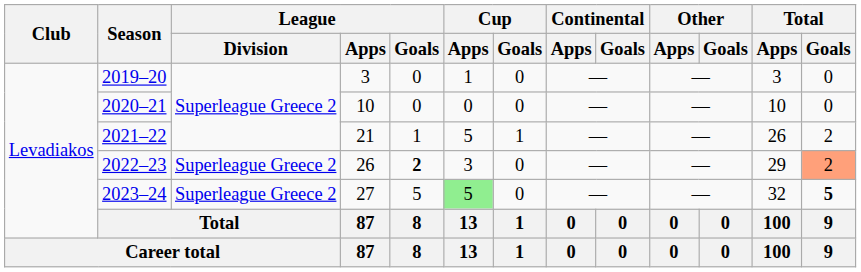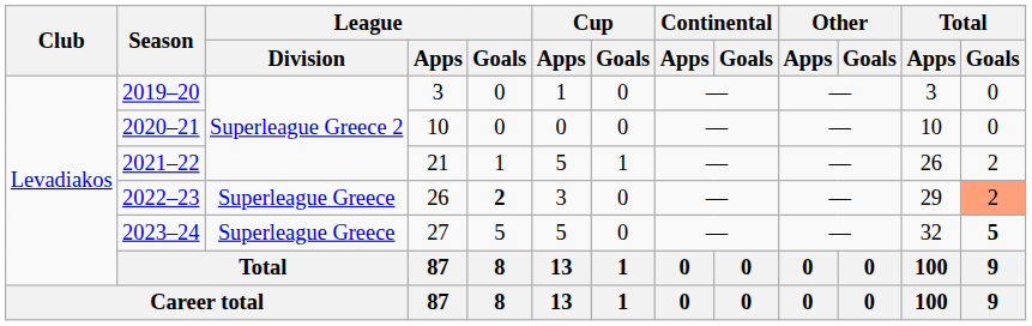2022–23 | League / Division: Superleague Greece 2 -> Superleague Greece
2023–24 | League / Division: Superleague Greece 2 -> Superleague Greece
2023–24 | Cup / Apps: lightgreen background -> no background
